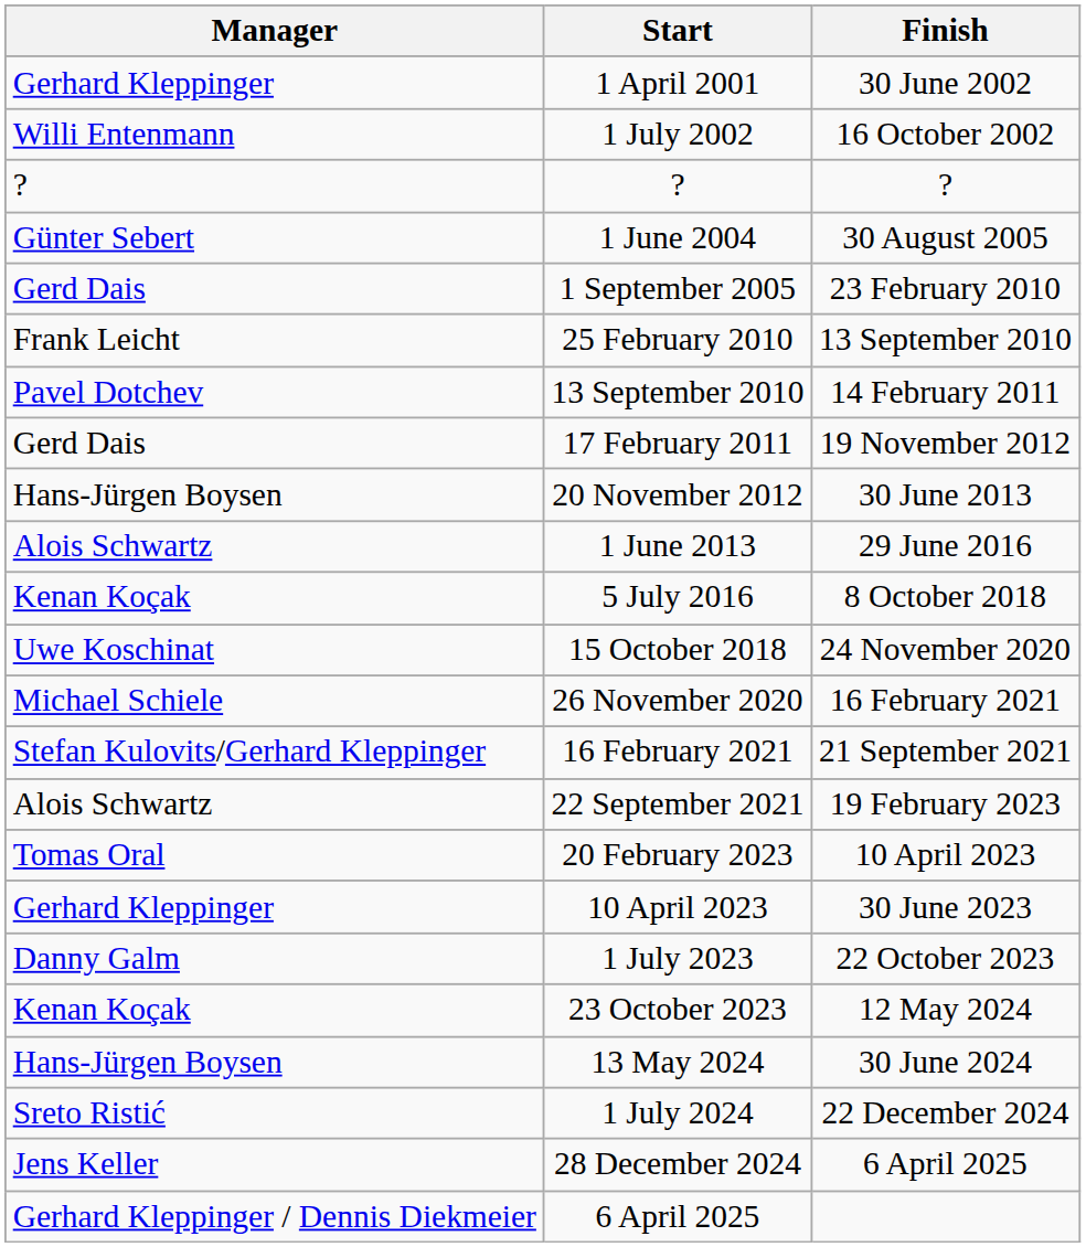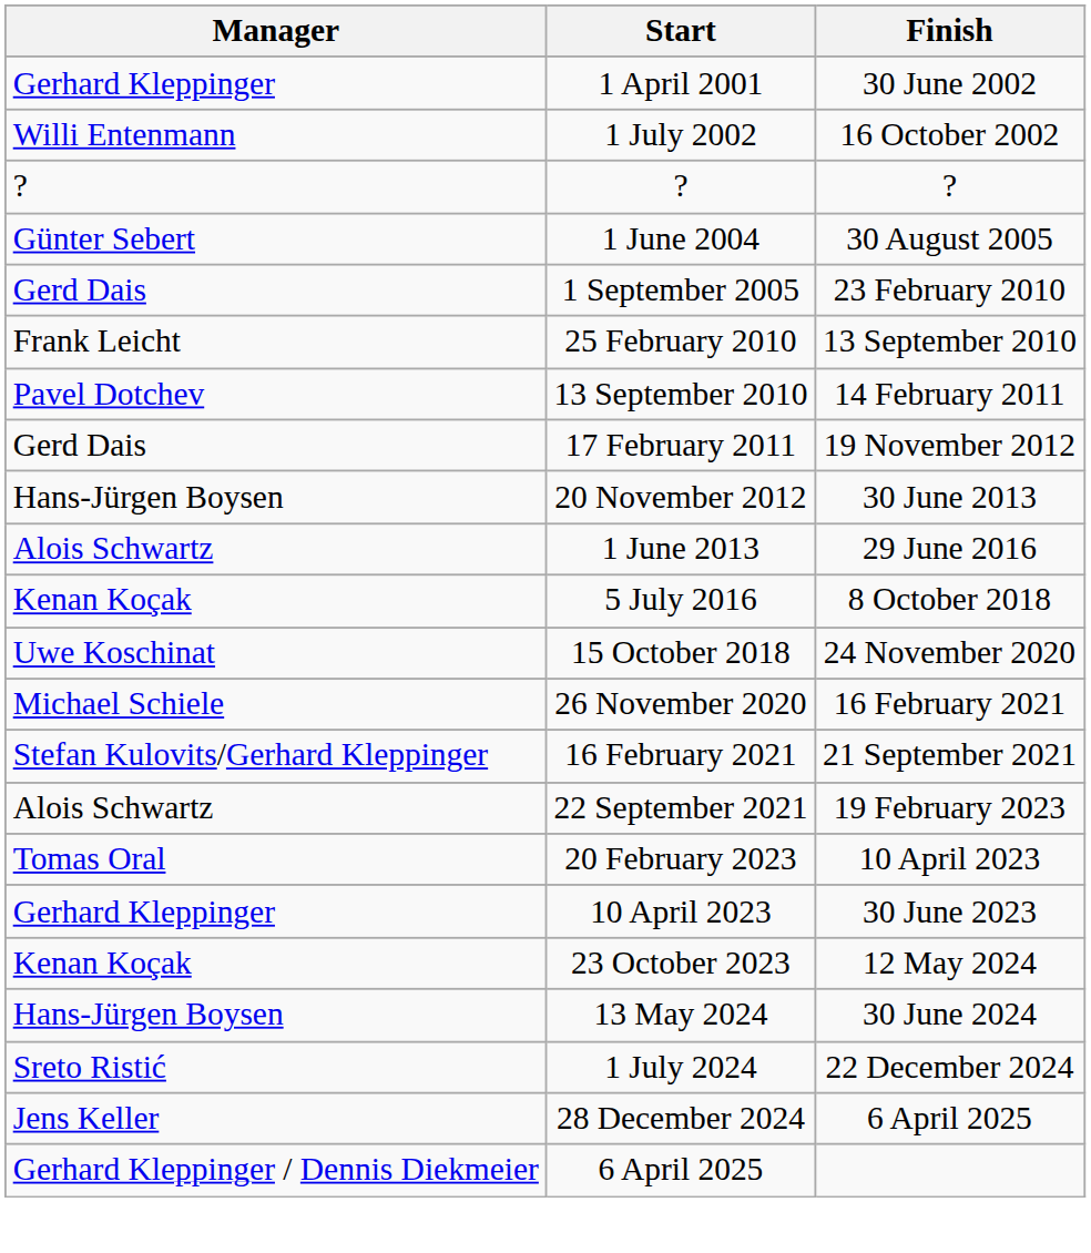- row: Danny Galm | 1 July 2023 | 22 October 2023
